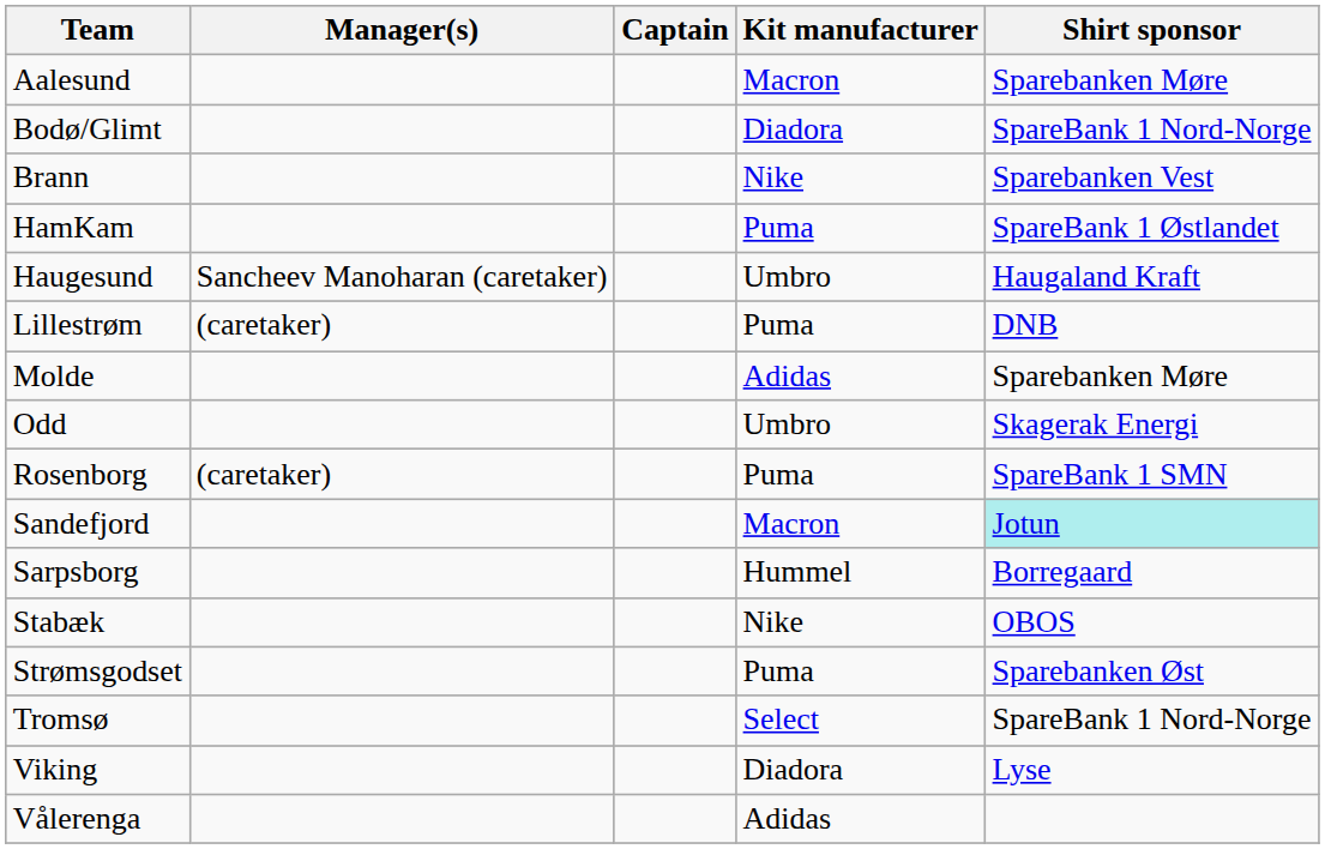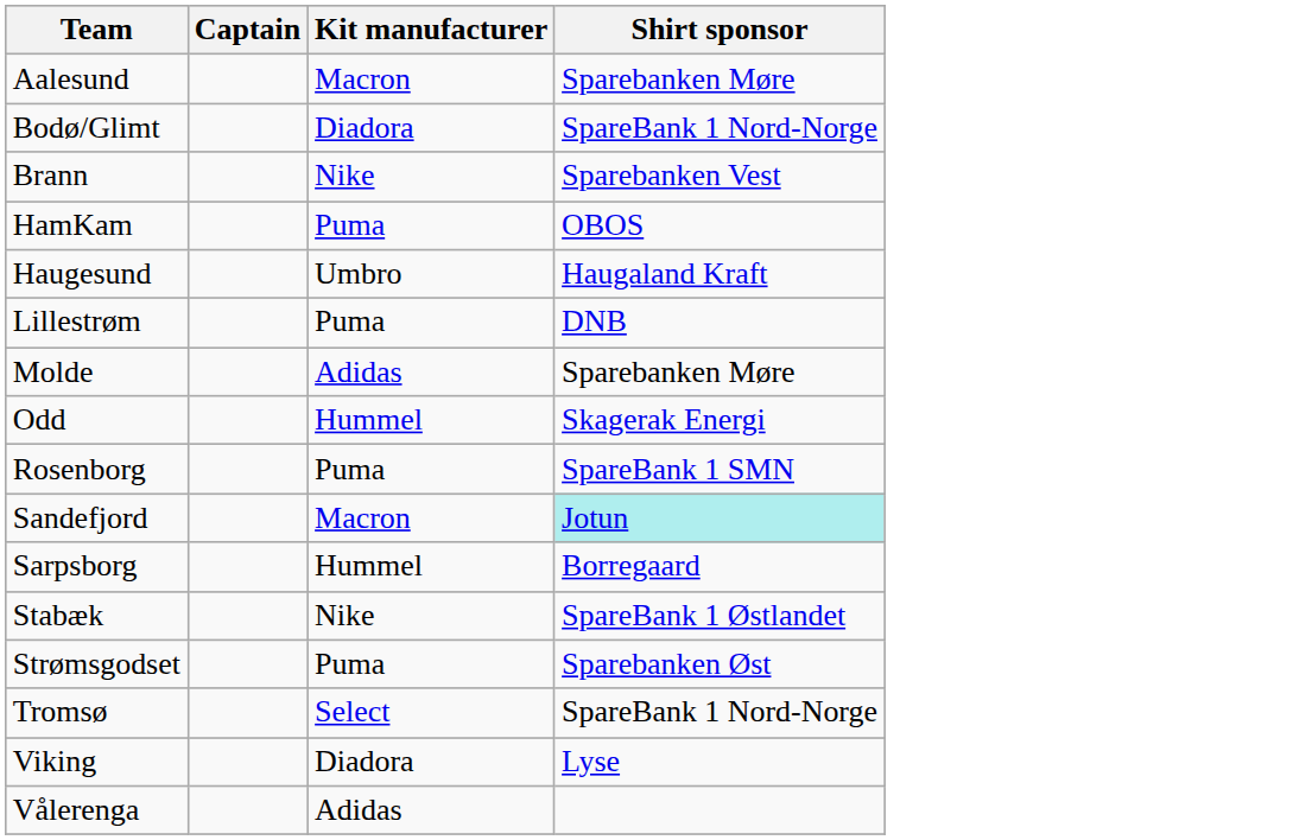- column: Manager(s) | Sancheev Manoharan (caretaker) | (caretaker) | (caretaker)
HamKam | Shirt sponsor: SpareBank 1 Østlandet -> OBOS
Odd | Kit manufacturer: Umbro -> Hummel
Stabæk | Shirt sponsor: OBOS -> SpareBank 1 Østlandet
